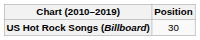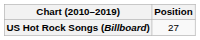US Hot Rock Songs (Billboard) | Position: 30 -> 27
